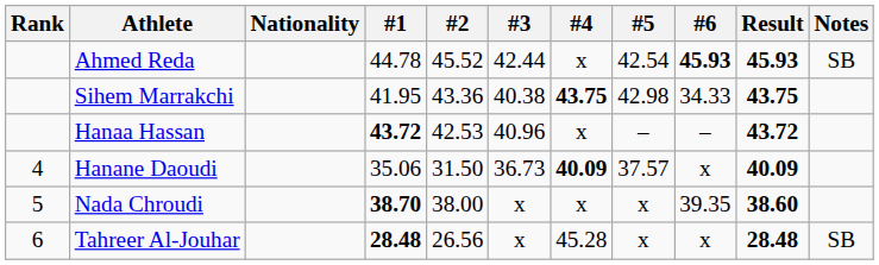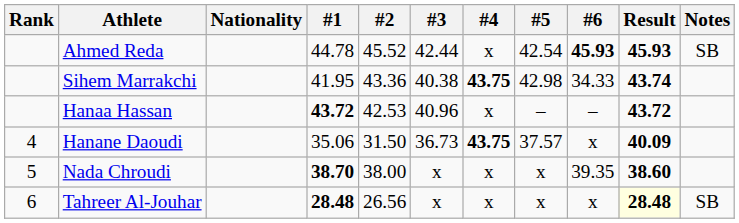Sihem Marrakchi | Result: 43.75 -> 43.74
Hanane Daoudi | #4: 40.09 -> 43.75
Tahreer Al-Jouhar | #4: 45.28 -> x
Tahreer Al-Jouhar | Result: no background -> lightyellow background
